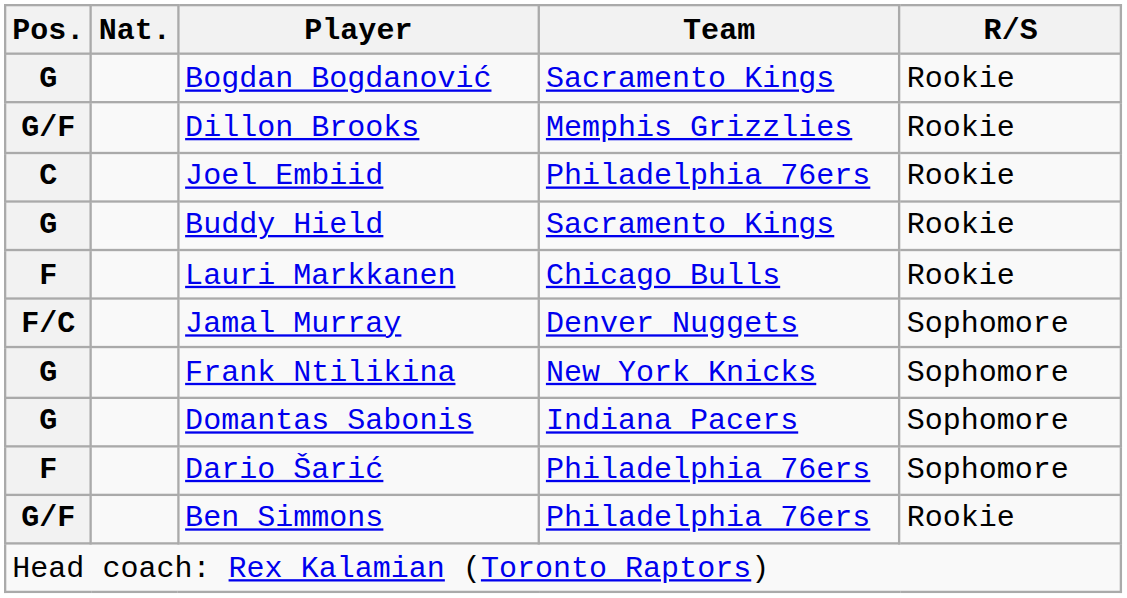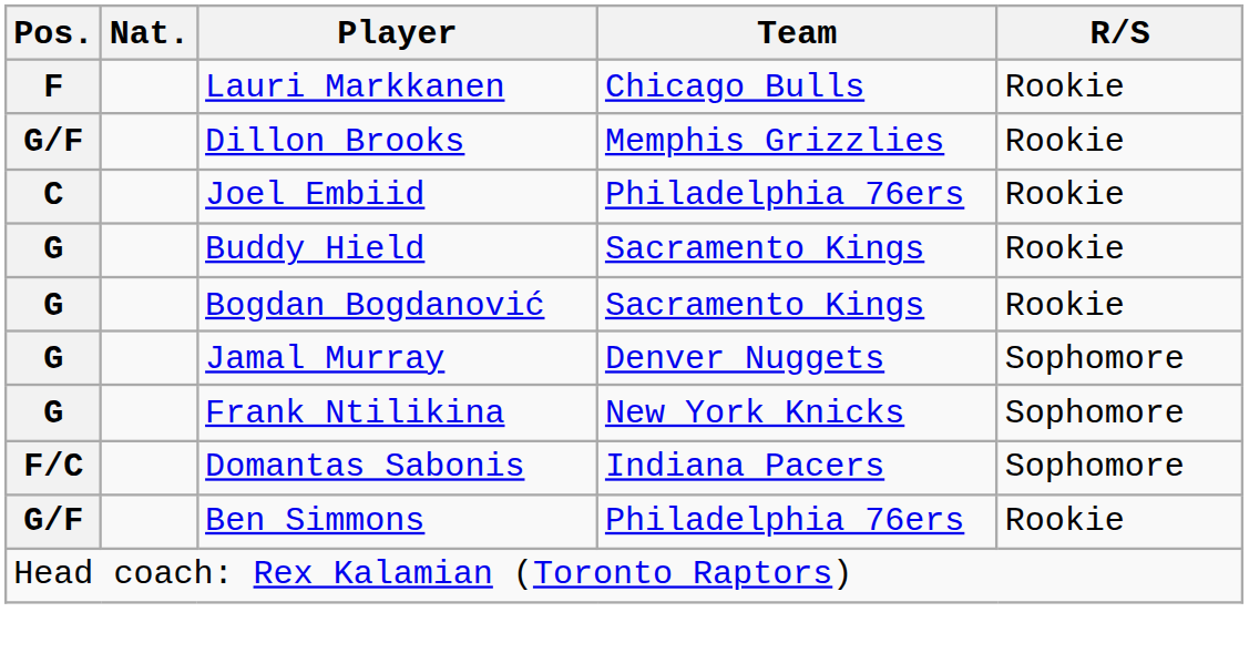rows swapped: Bogdan Bogdanović <-> Lauri Markkanen
Jamal Murray | Pos.: F/C -> G
Domantas Sabonis | Pos.: G -> F/C
- row: F | Dario Šarić | Philadelphia 76ers | Sophomore
